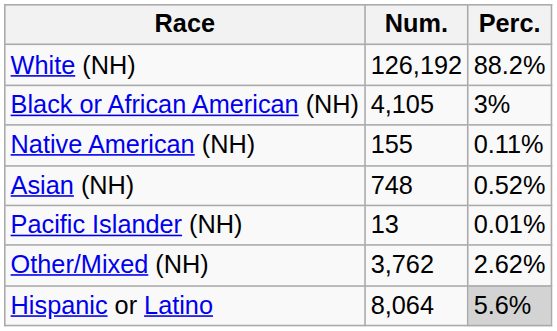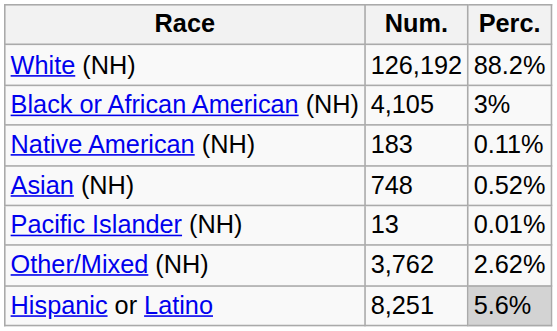Native American (NH) | Num.: 155 -> 183
Hispanic or Latino | Num.: 8,064 -> 8,251
